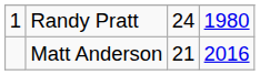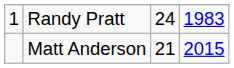Randy Pratt | column 4: 1980 -> 1983
Matt Anderson | column 4: 2016 -> 2015
